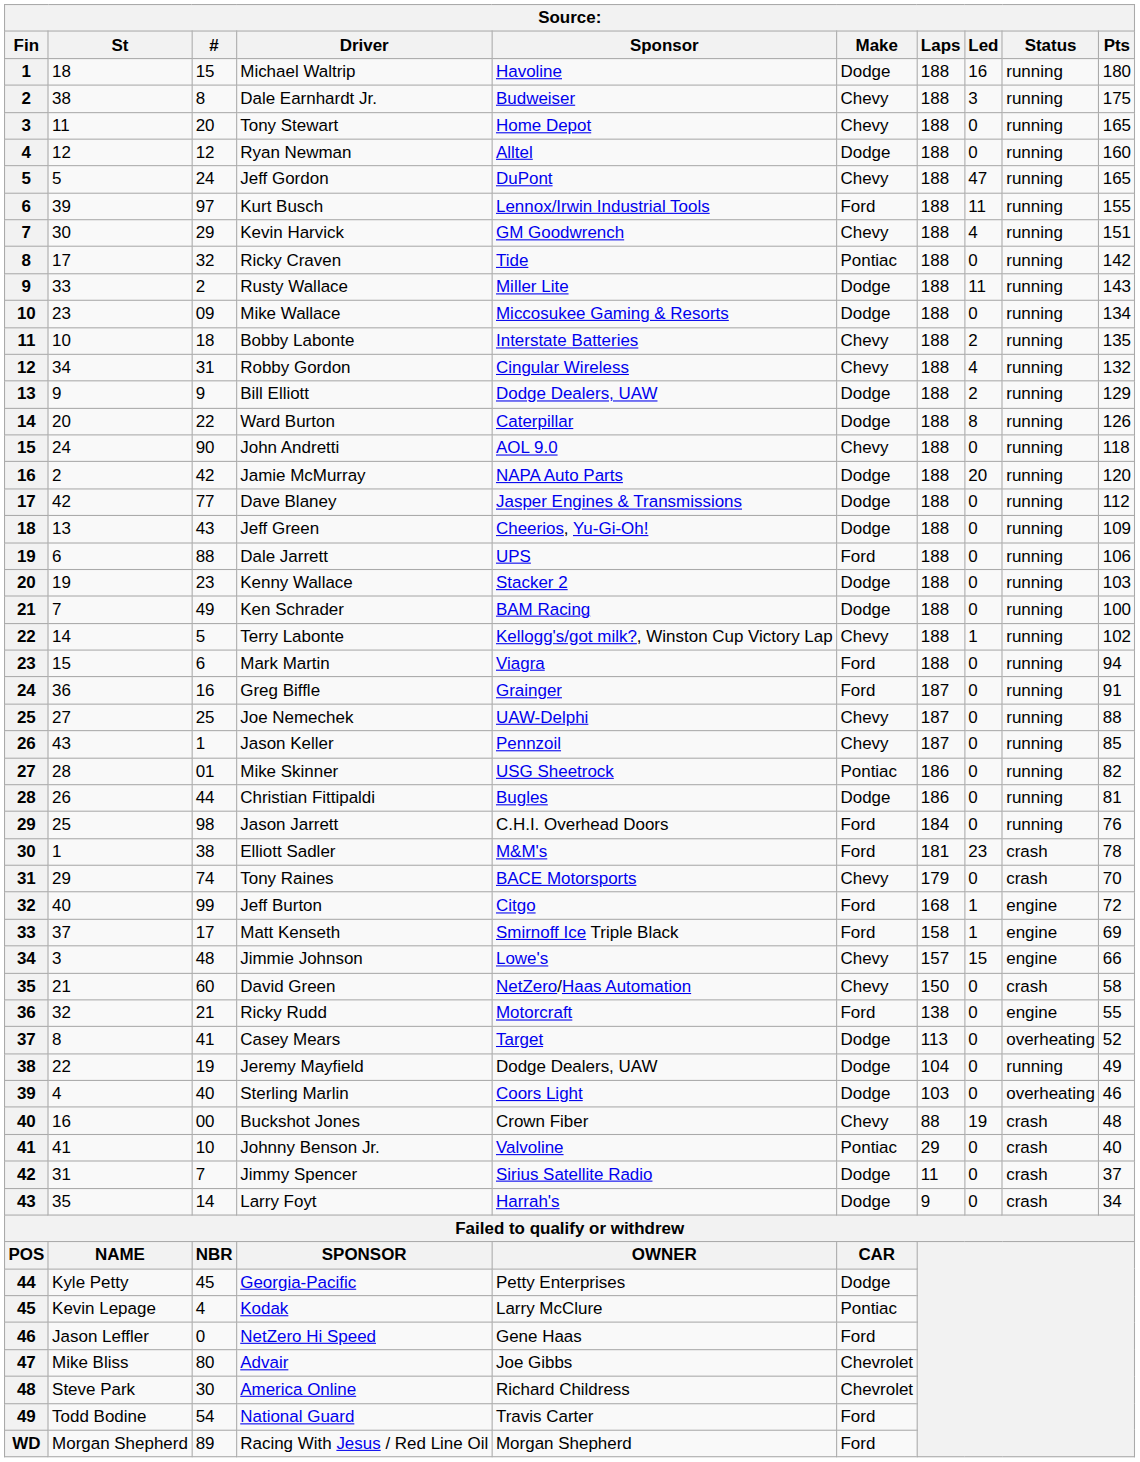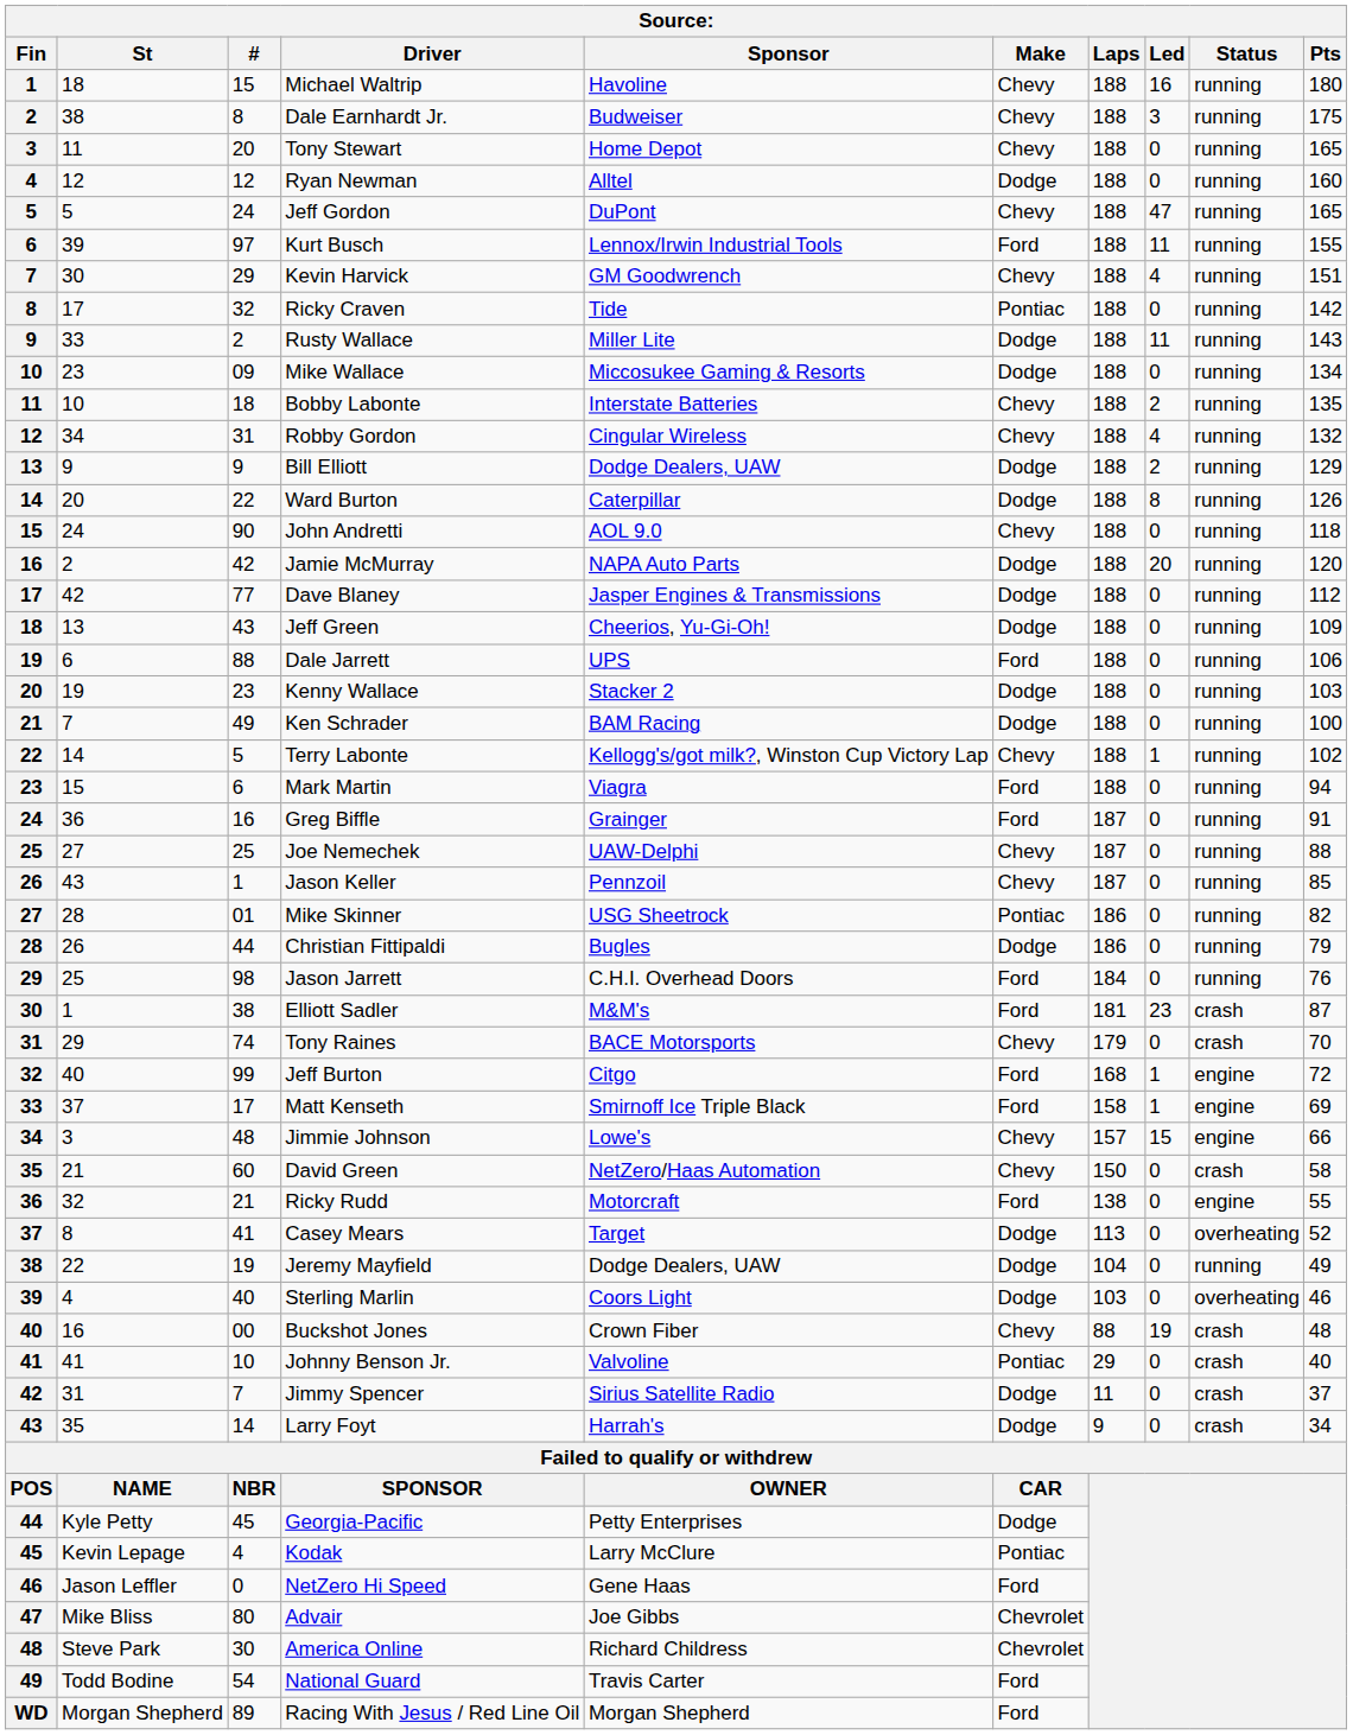Michael Waltrip | Make: Dodge -> Chevy
Christian Fittipaldi | Pts: 81 -> 79
Elliott Sadler | Pts: 78 -> 87
